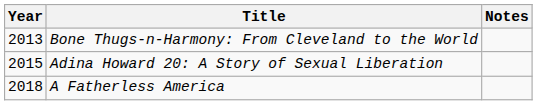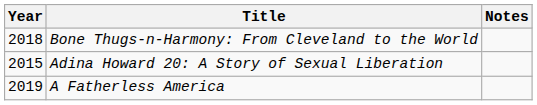Bone Thugs-n-Harmony: From Cleveland to the World | Year: 2013 -> 2018
A Fatherless America | Year: 2018 -> 2019
